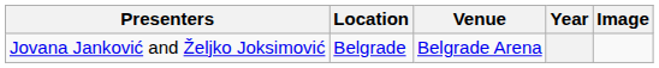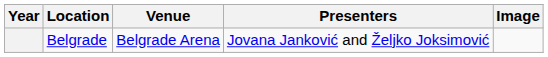columns swapped: Year <-> Presenters
